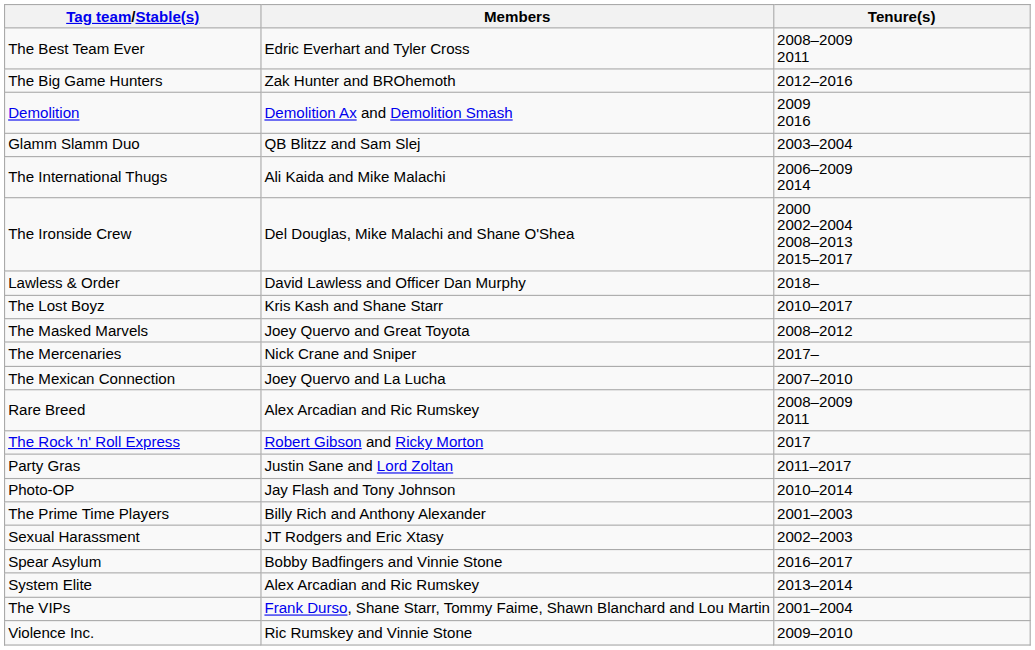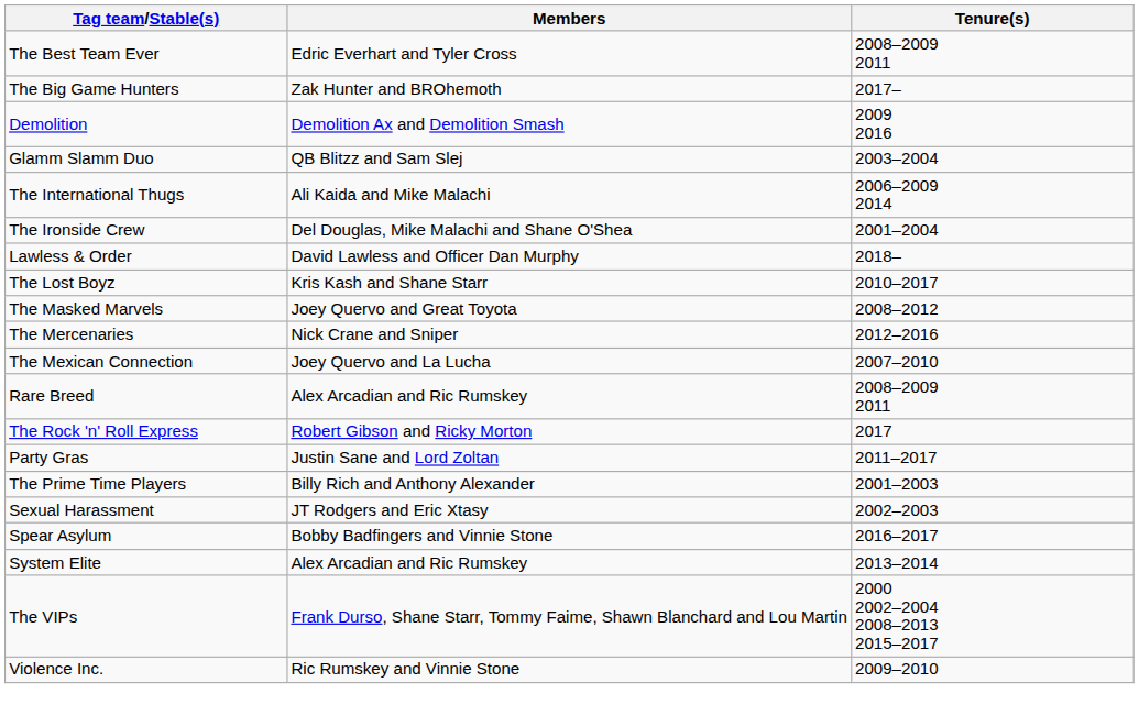The Big Game Hunters | Tenure(s): 2012–2016 -> 2017–
The Ironside Crew | Tenure(s): 2000 2002–2004 2008–2013 2015–2017 -> 2001–2004
The Mercenaries | Tenure(s): 2017– -> 2012–2016
- row: Photo-OP | Jay Flash and Tony Johnson | 2010–2014
The VIPs | Tenure(s): 2001–2004 -> 2000 2002–2004 2008–2013 2015–2017
